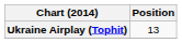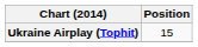Ukraine Airplay (Tophit) | Position: 13 -> 15
